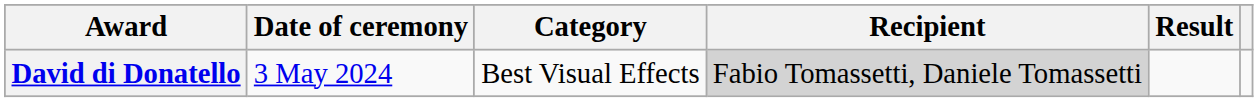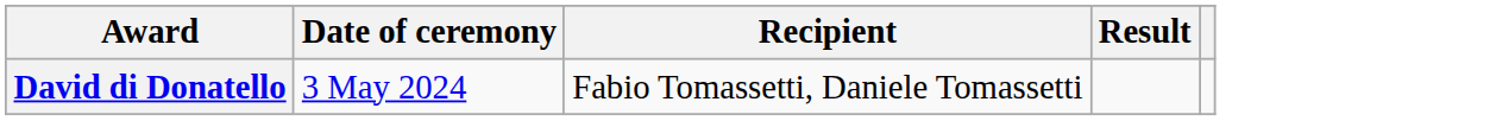- column: Category | Best Visual Effects
David di Donatello | Recipient: lightgrey background -> no background
